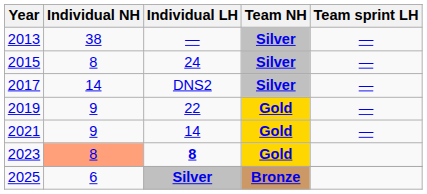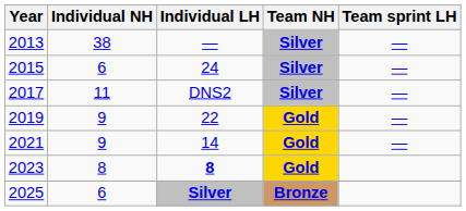2015 | Individual NH: 8 -> 6
2017 | Individual NH: 14 -> 11
2023 | Individual NH: lightsalmon background -> no background
